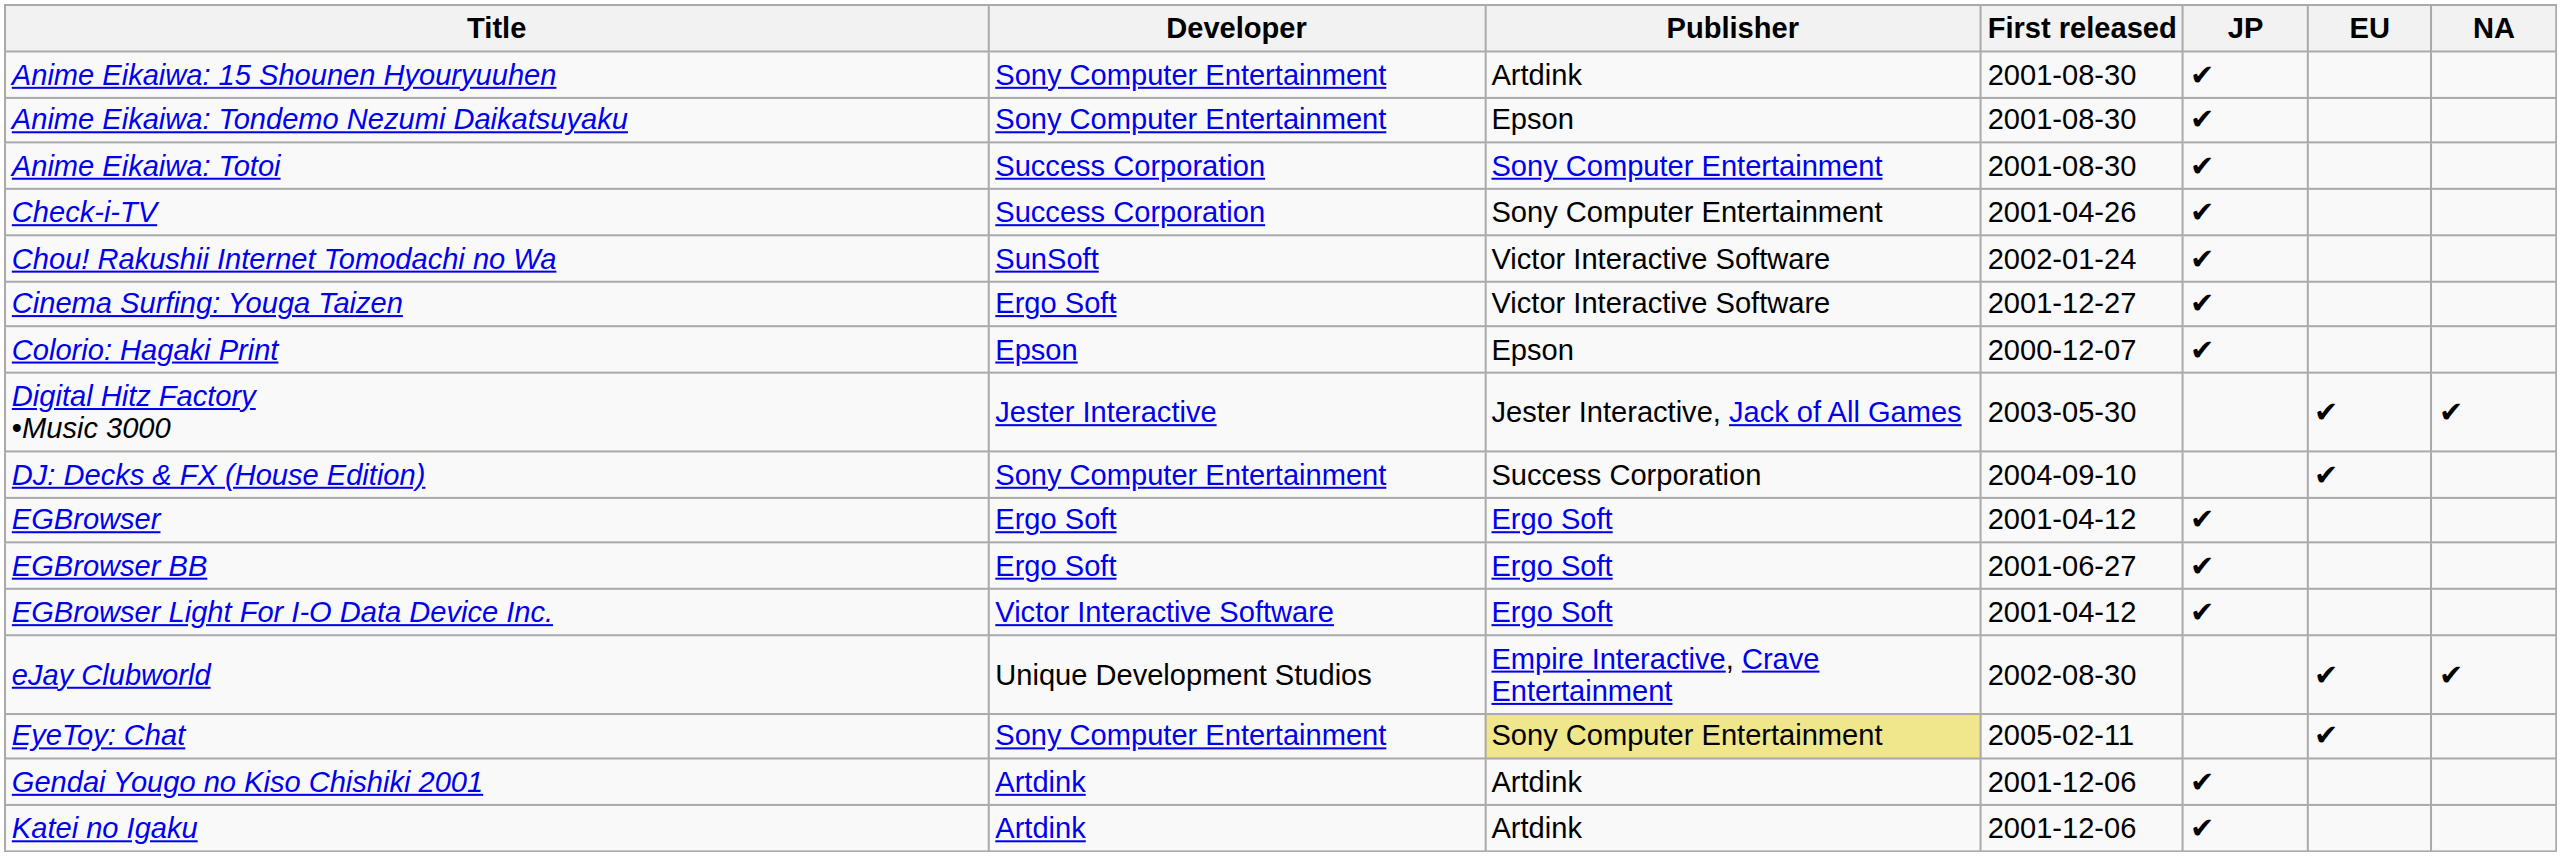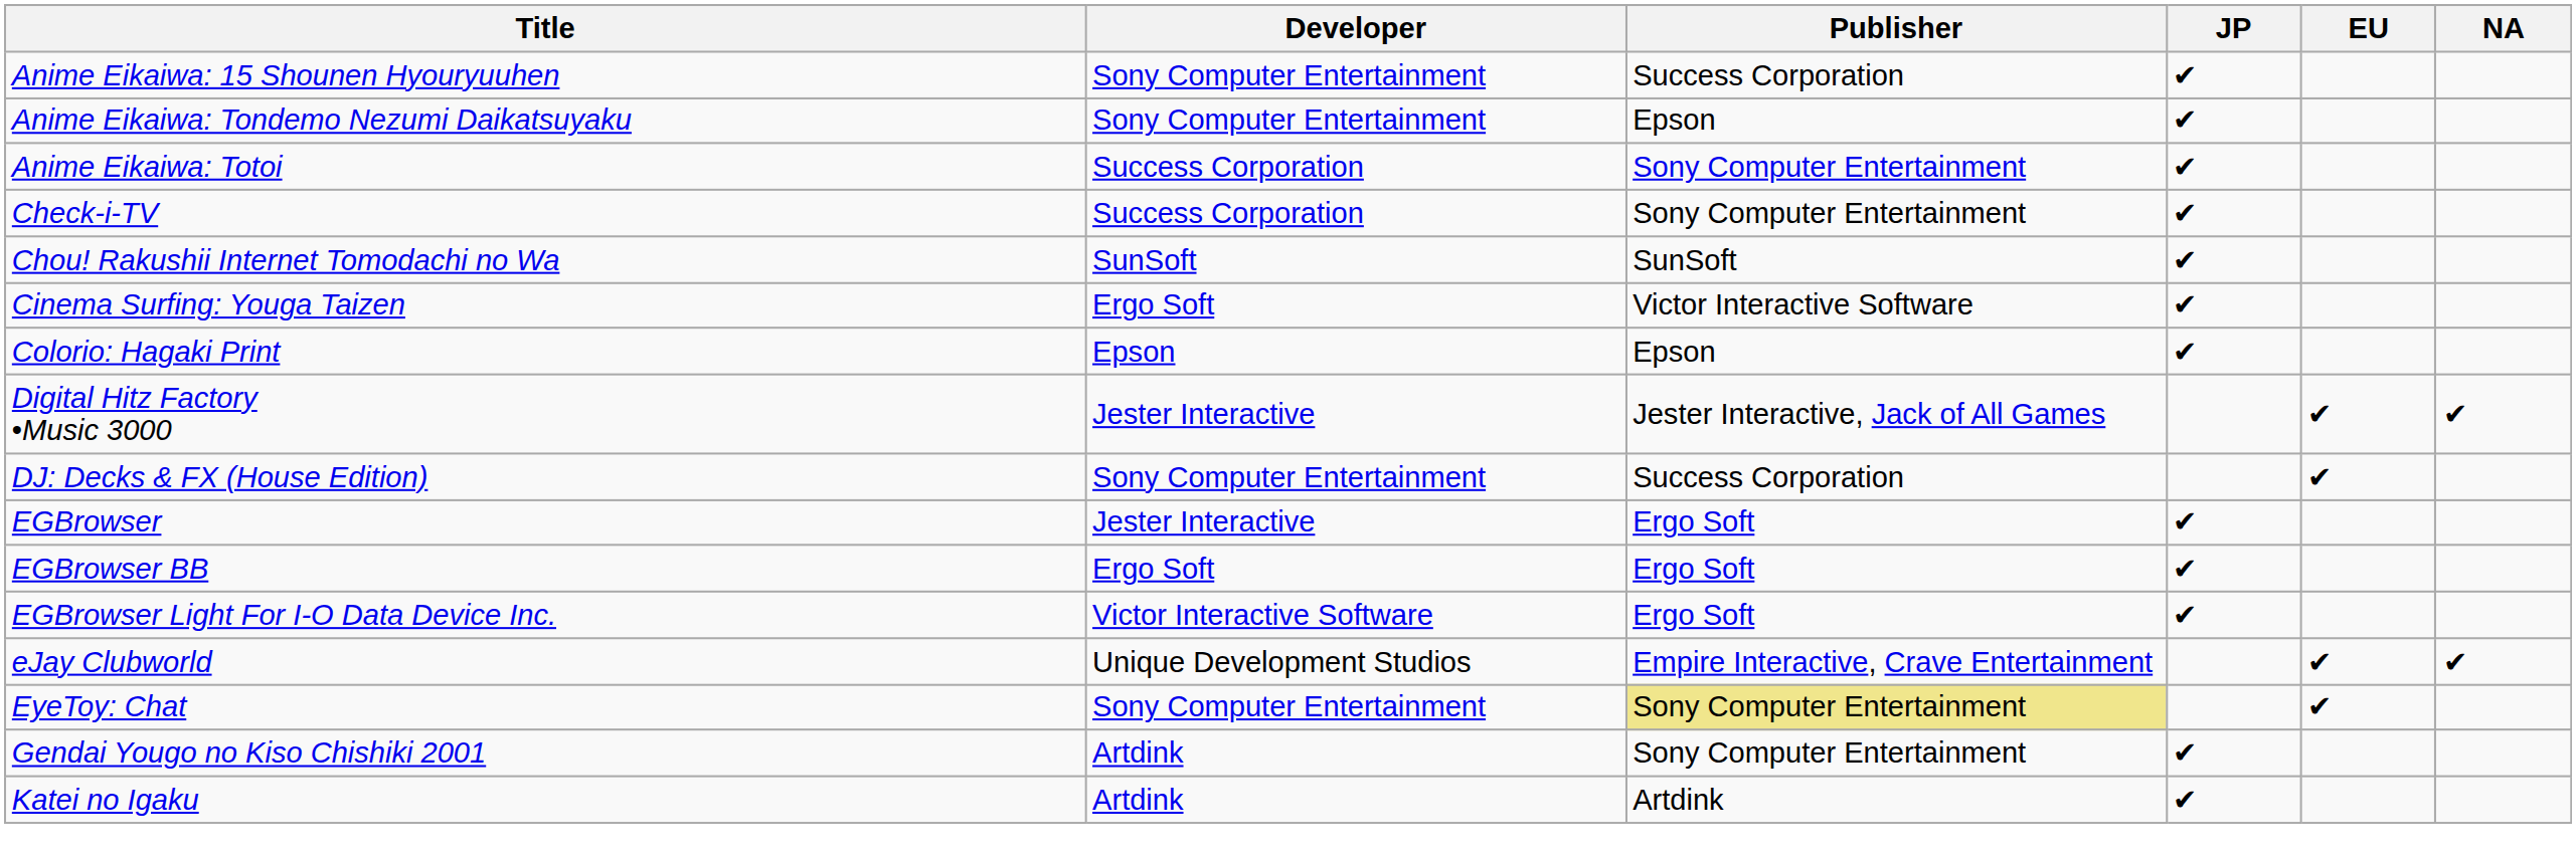- column: First released | 2001-08-30 | 2001-08-30 | 2001-08-30 | 2001-04-26 | 2002-01-24 | 2001-12-27 | 2000-12-07 | 2003-05-30 | 2004-09-10 | 2001-04-12 | 2001-06-27 | 2001-04-12 | 2002-08-30 | 2005-02-11 | 2001-12-06 | 2001-12-06
Anime Eikaiwa: 15 Shounen Hyouryuuhen | Publisher: Artdink -> Success Corporation
Chou! Rakushii Internet Tomodachi no Wa | Publisher: Victor Interactive Software -> SunSoft
EGBrowser | Developer: Ergo Soft -> Jester Interactive
Gendai Yougo no Kiso Chishiki 2001 | Publisher: Artdink -> Sony Computer Entertainment
